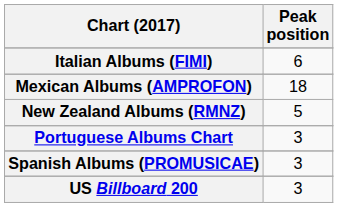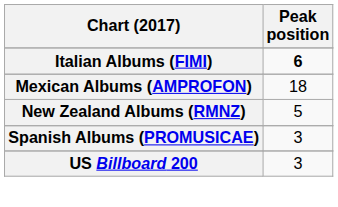Italian Albums (FIMI) | Peak position: normal -> bold
- row: Portuguese Albums Chart | 3
